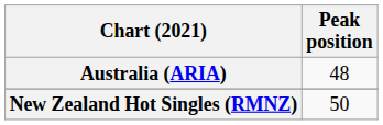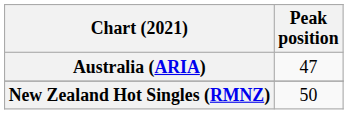Australia (ARIA) | Peak position: 48 -> 47
